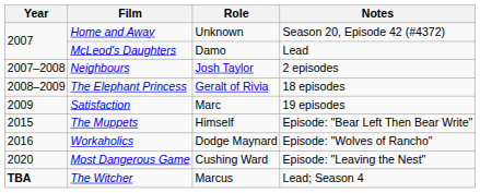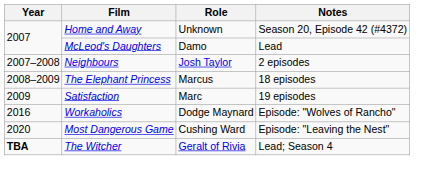The Elephant Princess | Role: Geralt of Rivia -> Marcus
- row: 2015 | The Muppets | Himself | Episode: "Bear Left Then Bear Write"
The Witcher | Role: Marcus -> Geralt of Rivia
